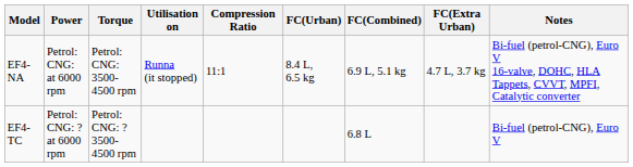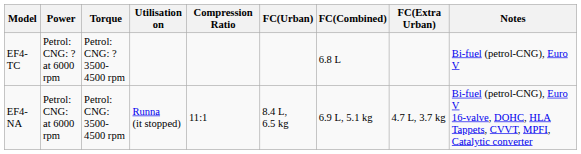rows swapped: EF4-NA <-> EF4-TC
